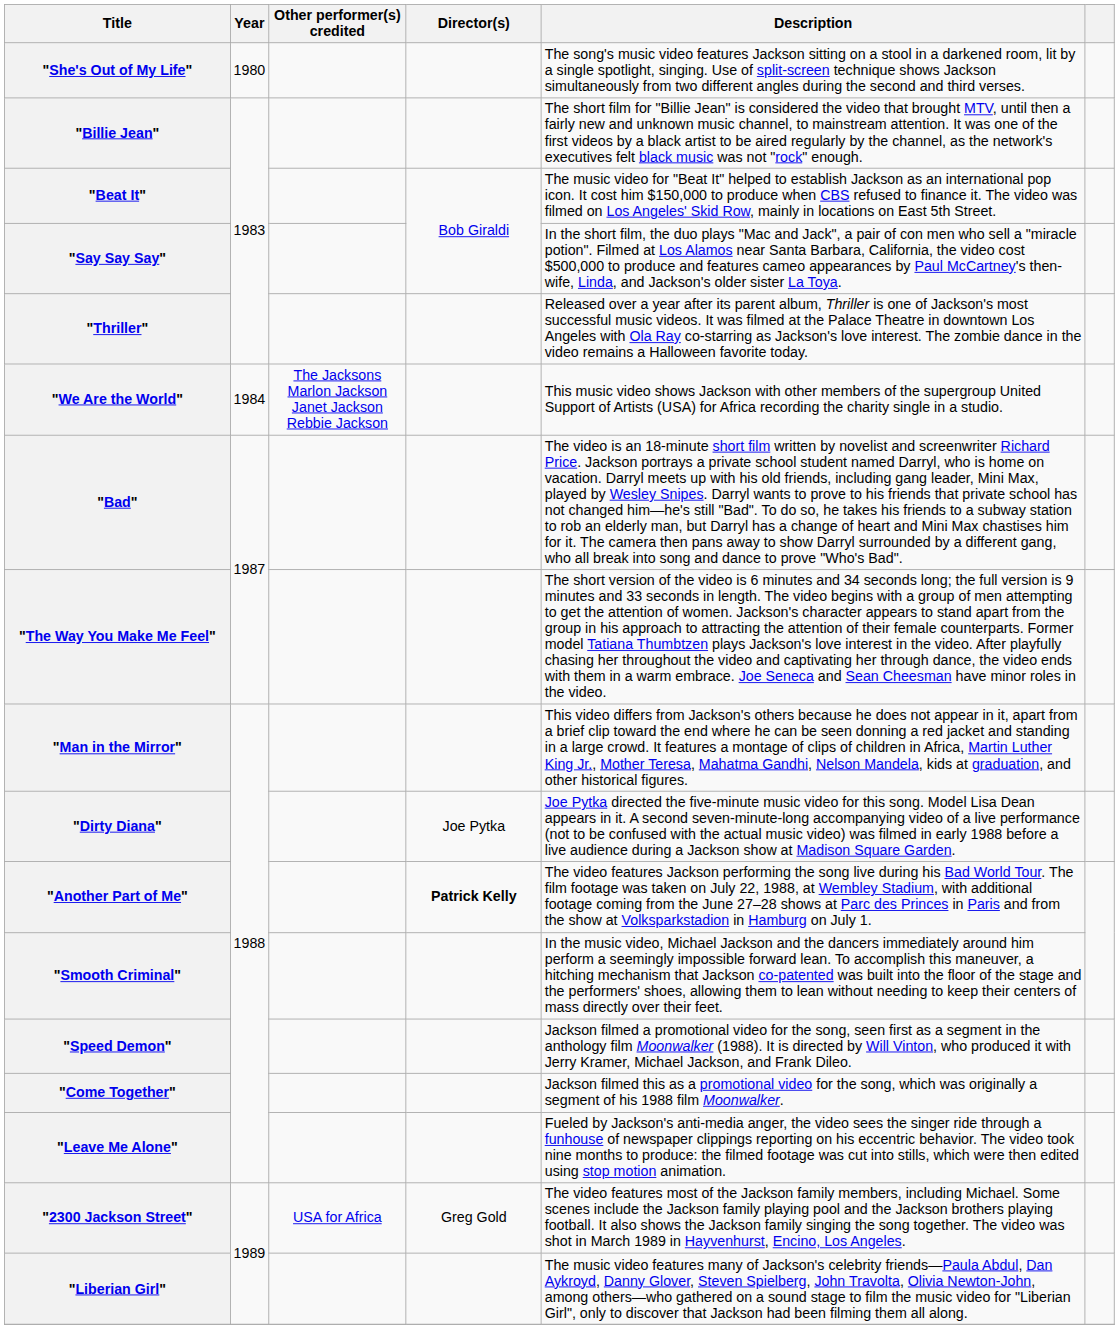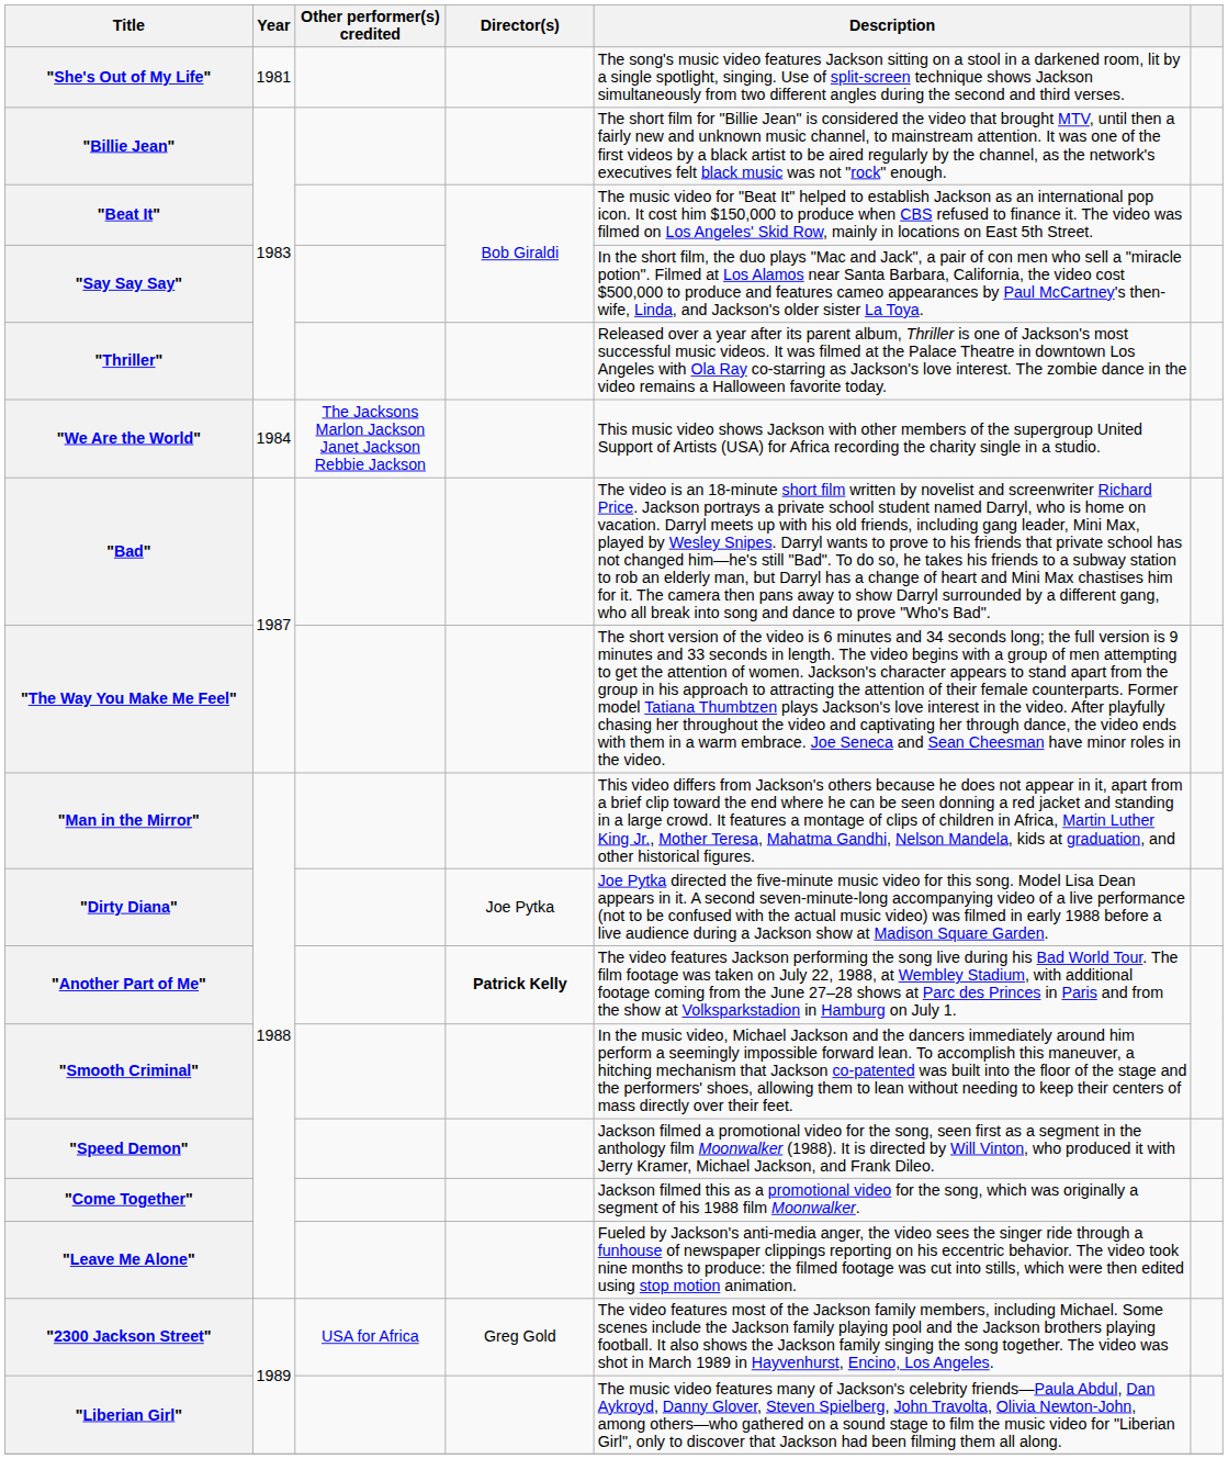"She's Out of My Life" | Year: 1980 -> 1981
